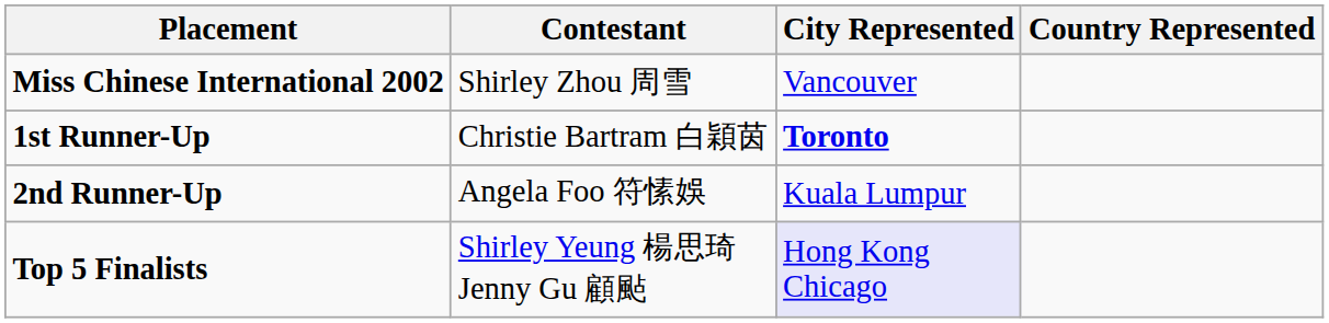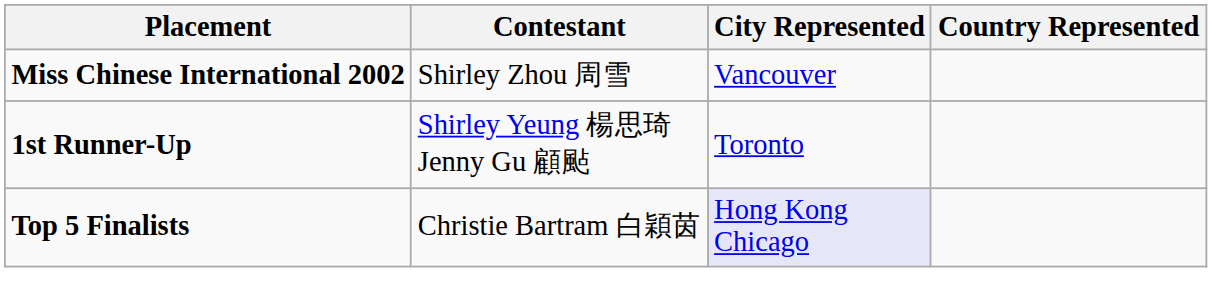1st Runner-Up | Contestant: Christie Bartram 白穎茵 -> Shirley Yeung 楊思琦 Jenny Gu 顧颭
1st Runner-Up | City Represented: bold -> normal
- row: 2nd Runner-Up | Angela Foo 符愫娛 | Kuala Lumpur
Top 5 Finalists | Contestant: Shirley Yeung 楊思琦 Jenny Gu 顧颭 -> Christie Bartram 白穎茵
